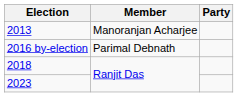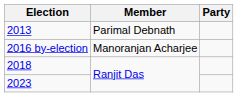2013 | Member: Manoranjan Acharjee -> Parimal Debnath
2016 by-election | Member: Parimal Debnath -> Manoranjan Acharjee
